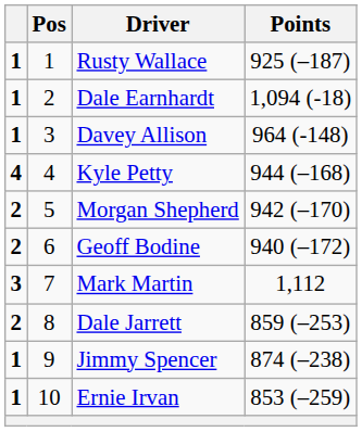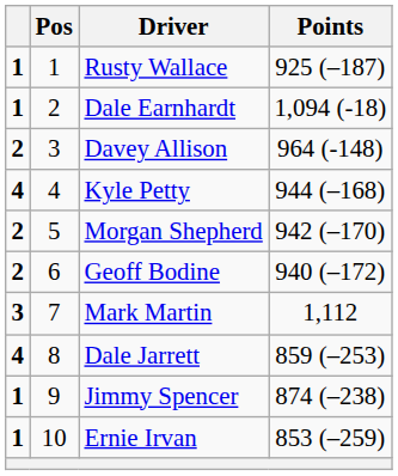Davey Allison | column 1: 1 -> 2
Dale Jarrett | column 1: 2 -> 4
